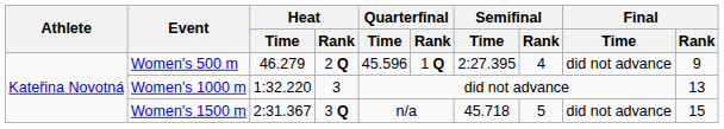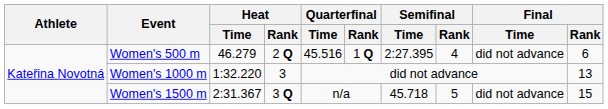Women's 500 m | Quarterfinal / Time: 45.596 -> 45.516
Women's 500 m | Final / Rank: 9 -> 6
